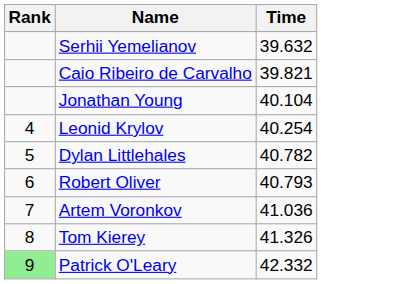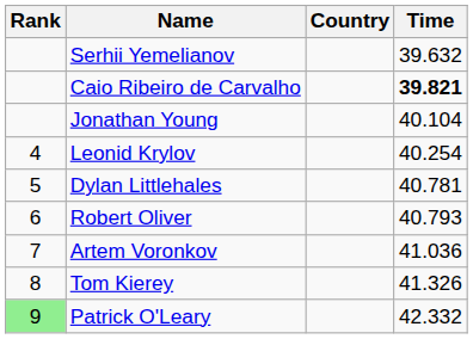+ column: Country
Caio Ribeiro de Carvalho | Time: normal -> bold
Dylan Littlehales | Time: 40.782 -> 40.781
